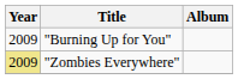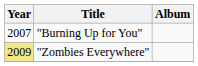"Burning Up for You" | Year: 2009 -> 2007
